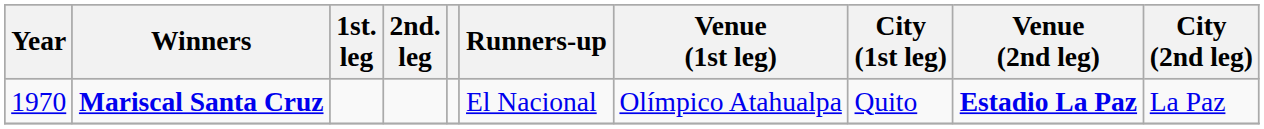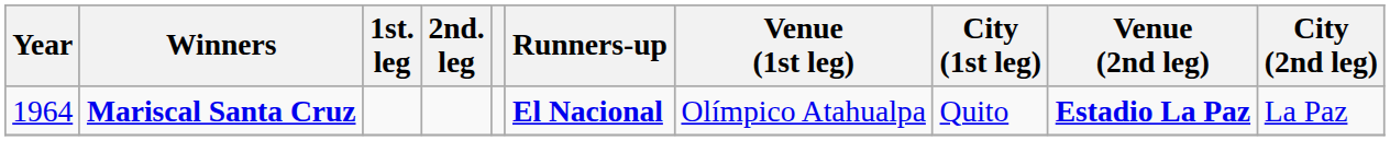Mariscal Santa Cruz | Year: 1970 -> 1964
Mariscal Santa Cruz | Runners-up: normal -> bold
